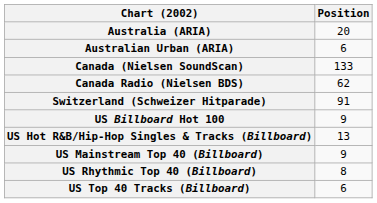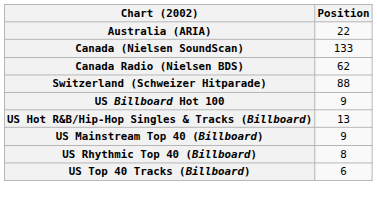Australia (ARIA) | Position: 20 -> 22
- row: Australian Urban (ARIA) | 6
Switzerland (Schweizer Hitparade) | Position: 91 -> 88
